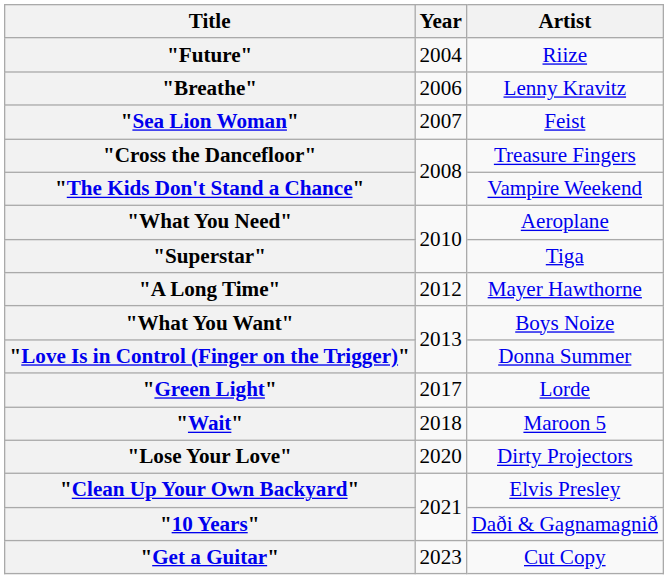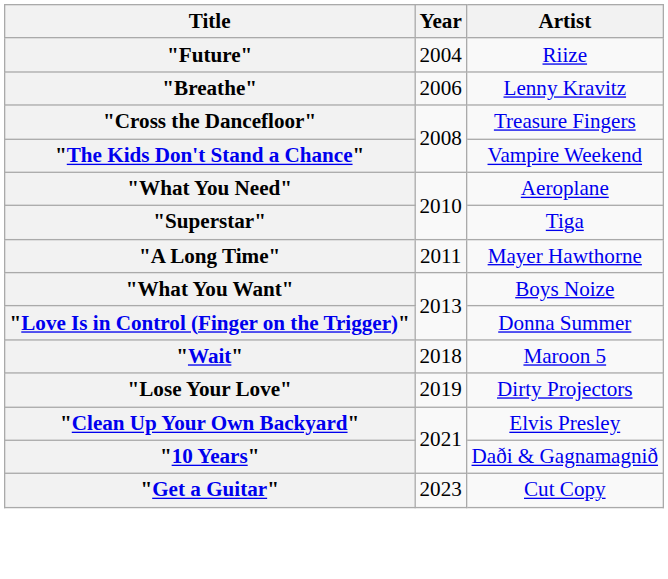- row: "Sea Lion Woman" | 2007 | Feist
"A Long Time" | Year: 2012 -> 2011
- row: "Green Light" | 2017 | Lorde
"Lose Your Love" | Year: 2020 -> 2019
